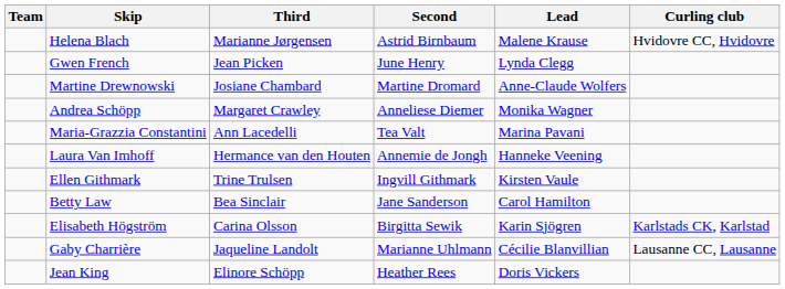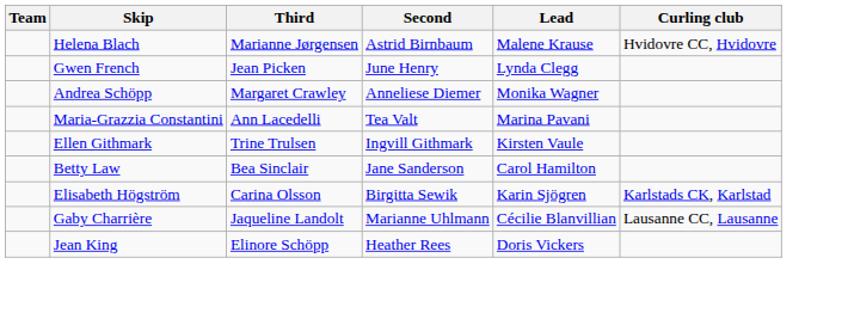- row: Martine Drewnowski | Josiane Chambard | Martine Dromard | Anne-Claude Wolfers
- row: Laura Van Imhoff | Hermance van den Houten | Annemie de Jongh | Hanneke Veening
